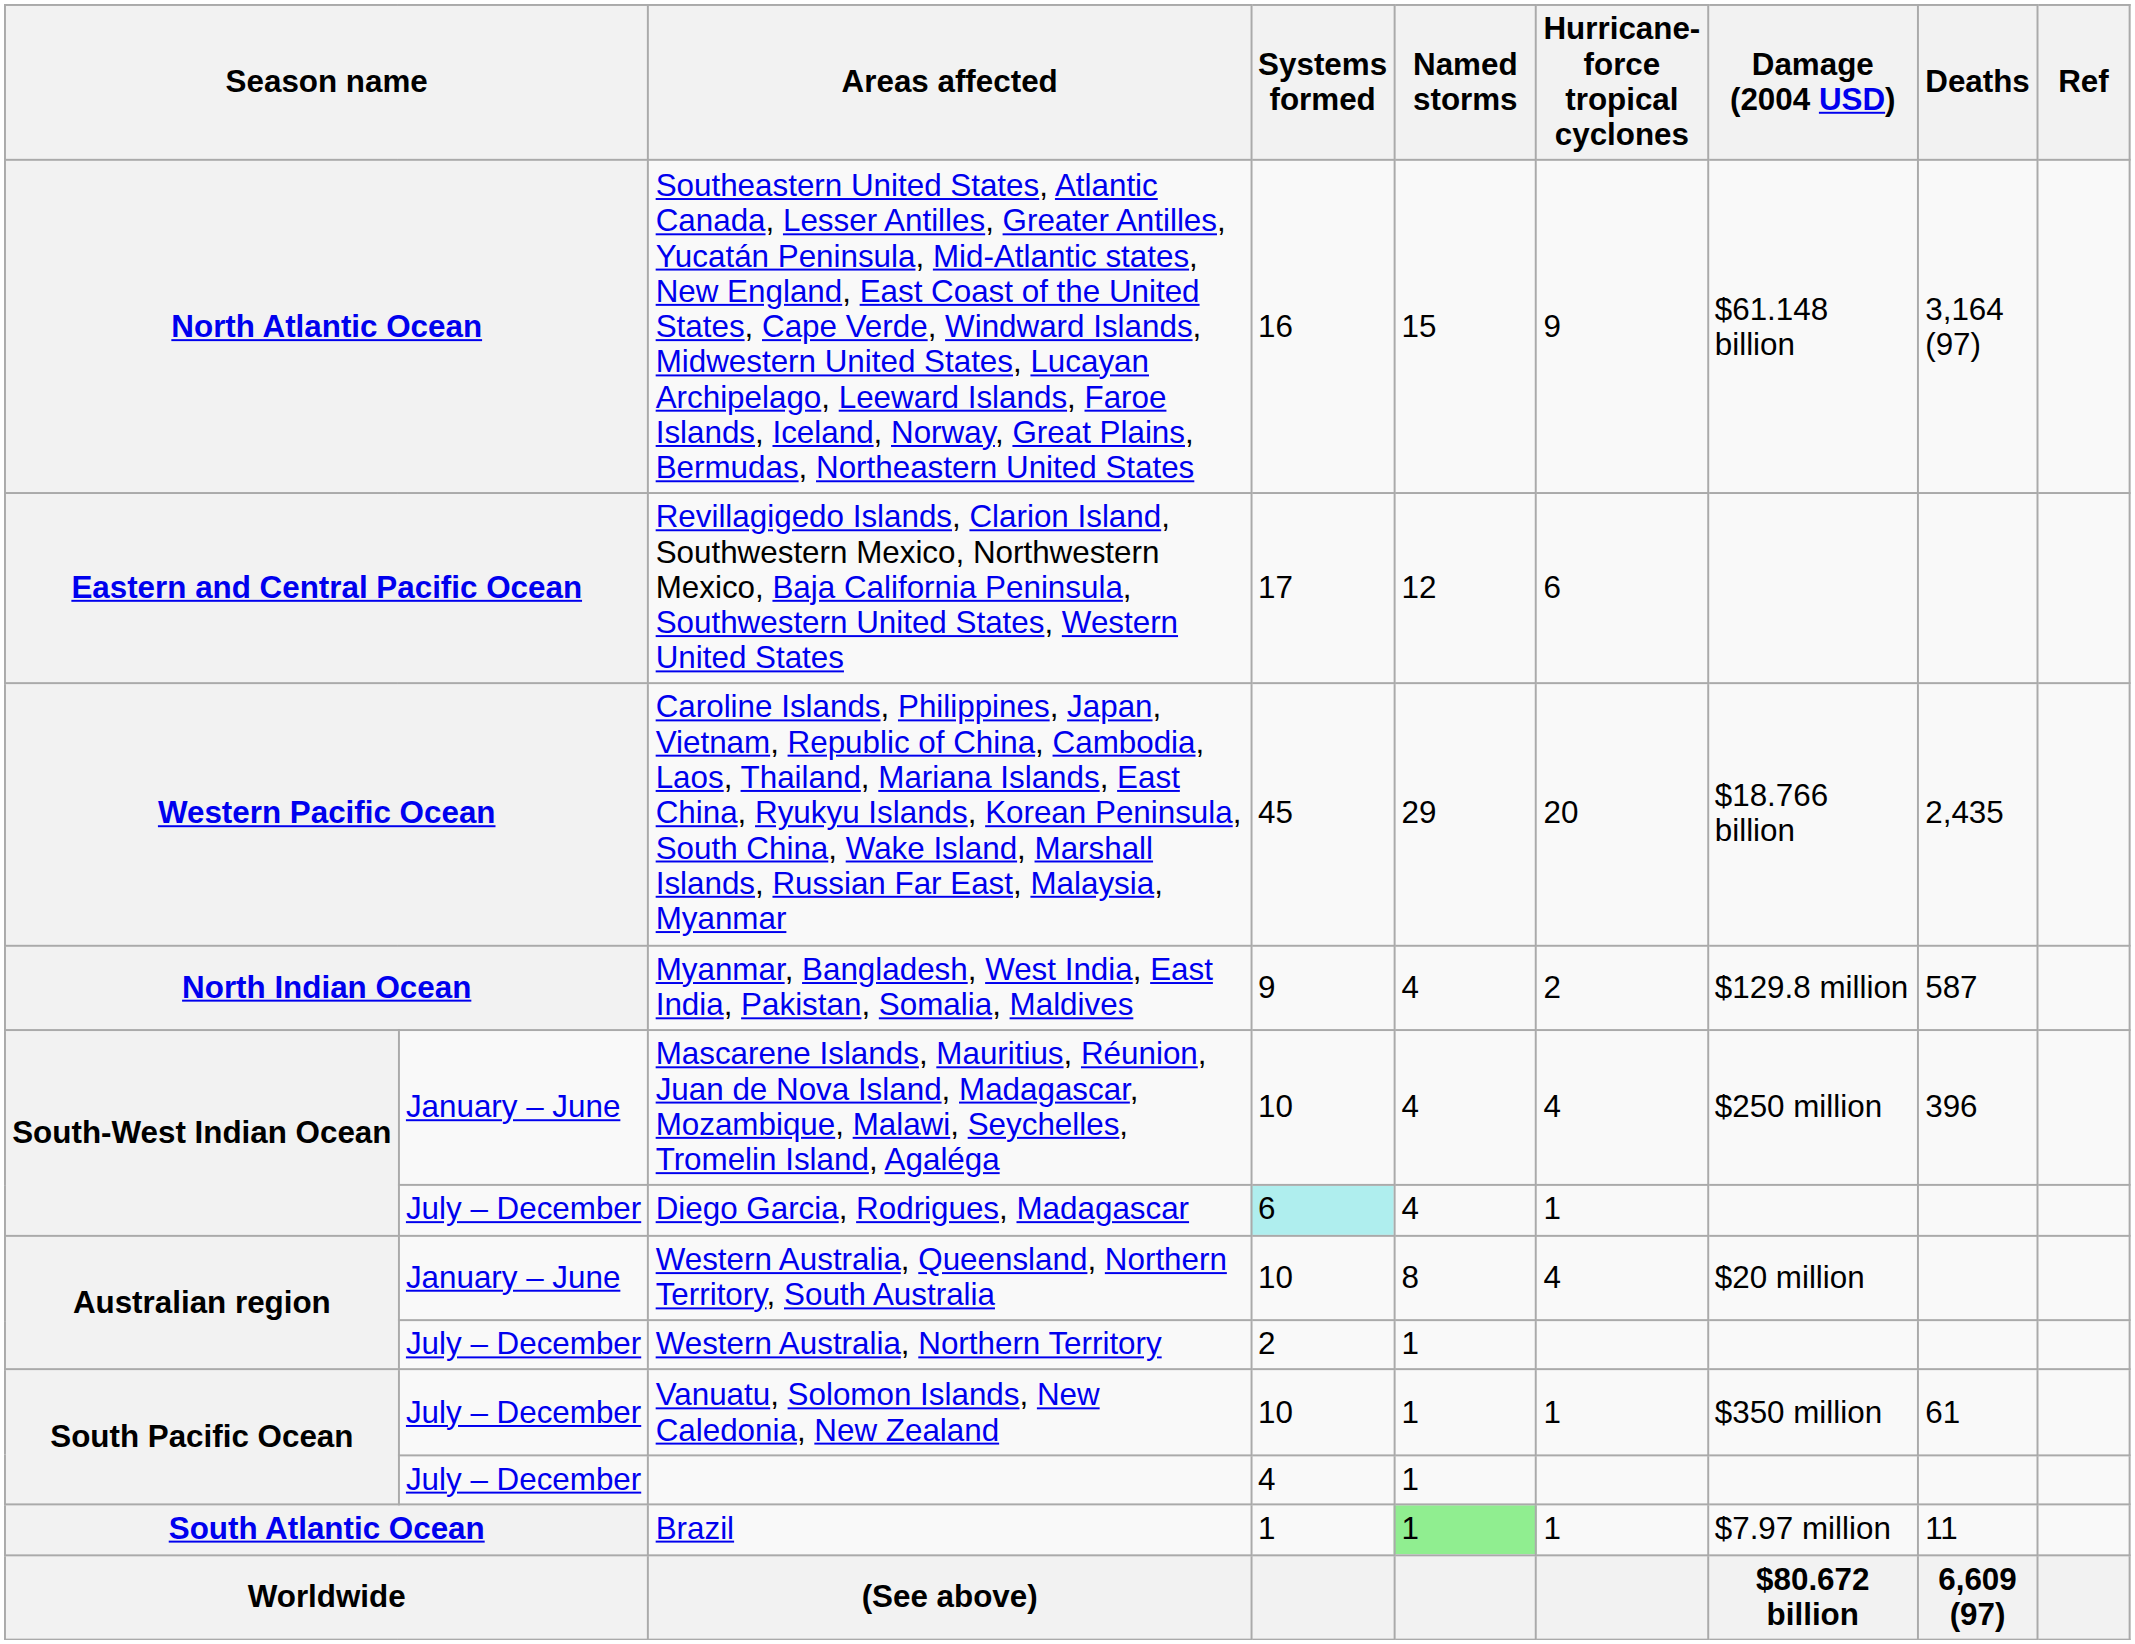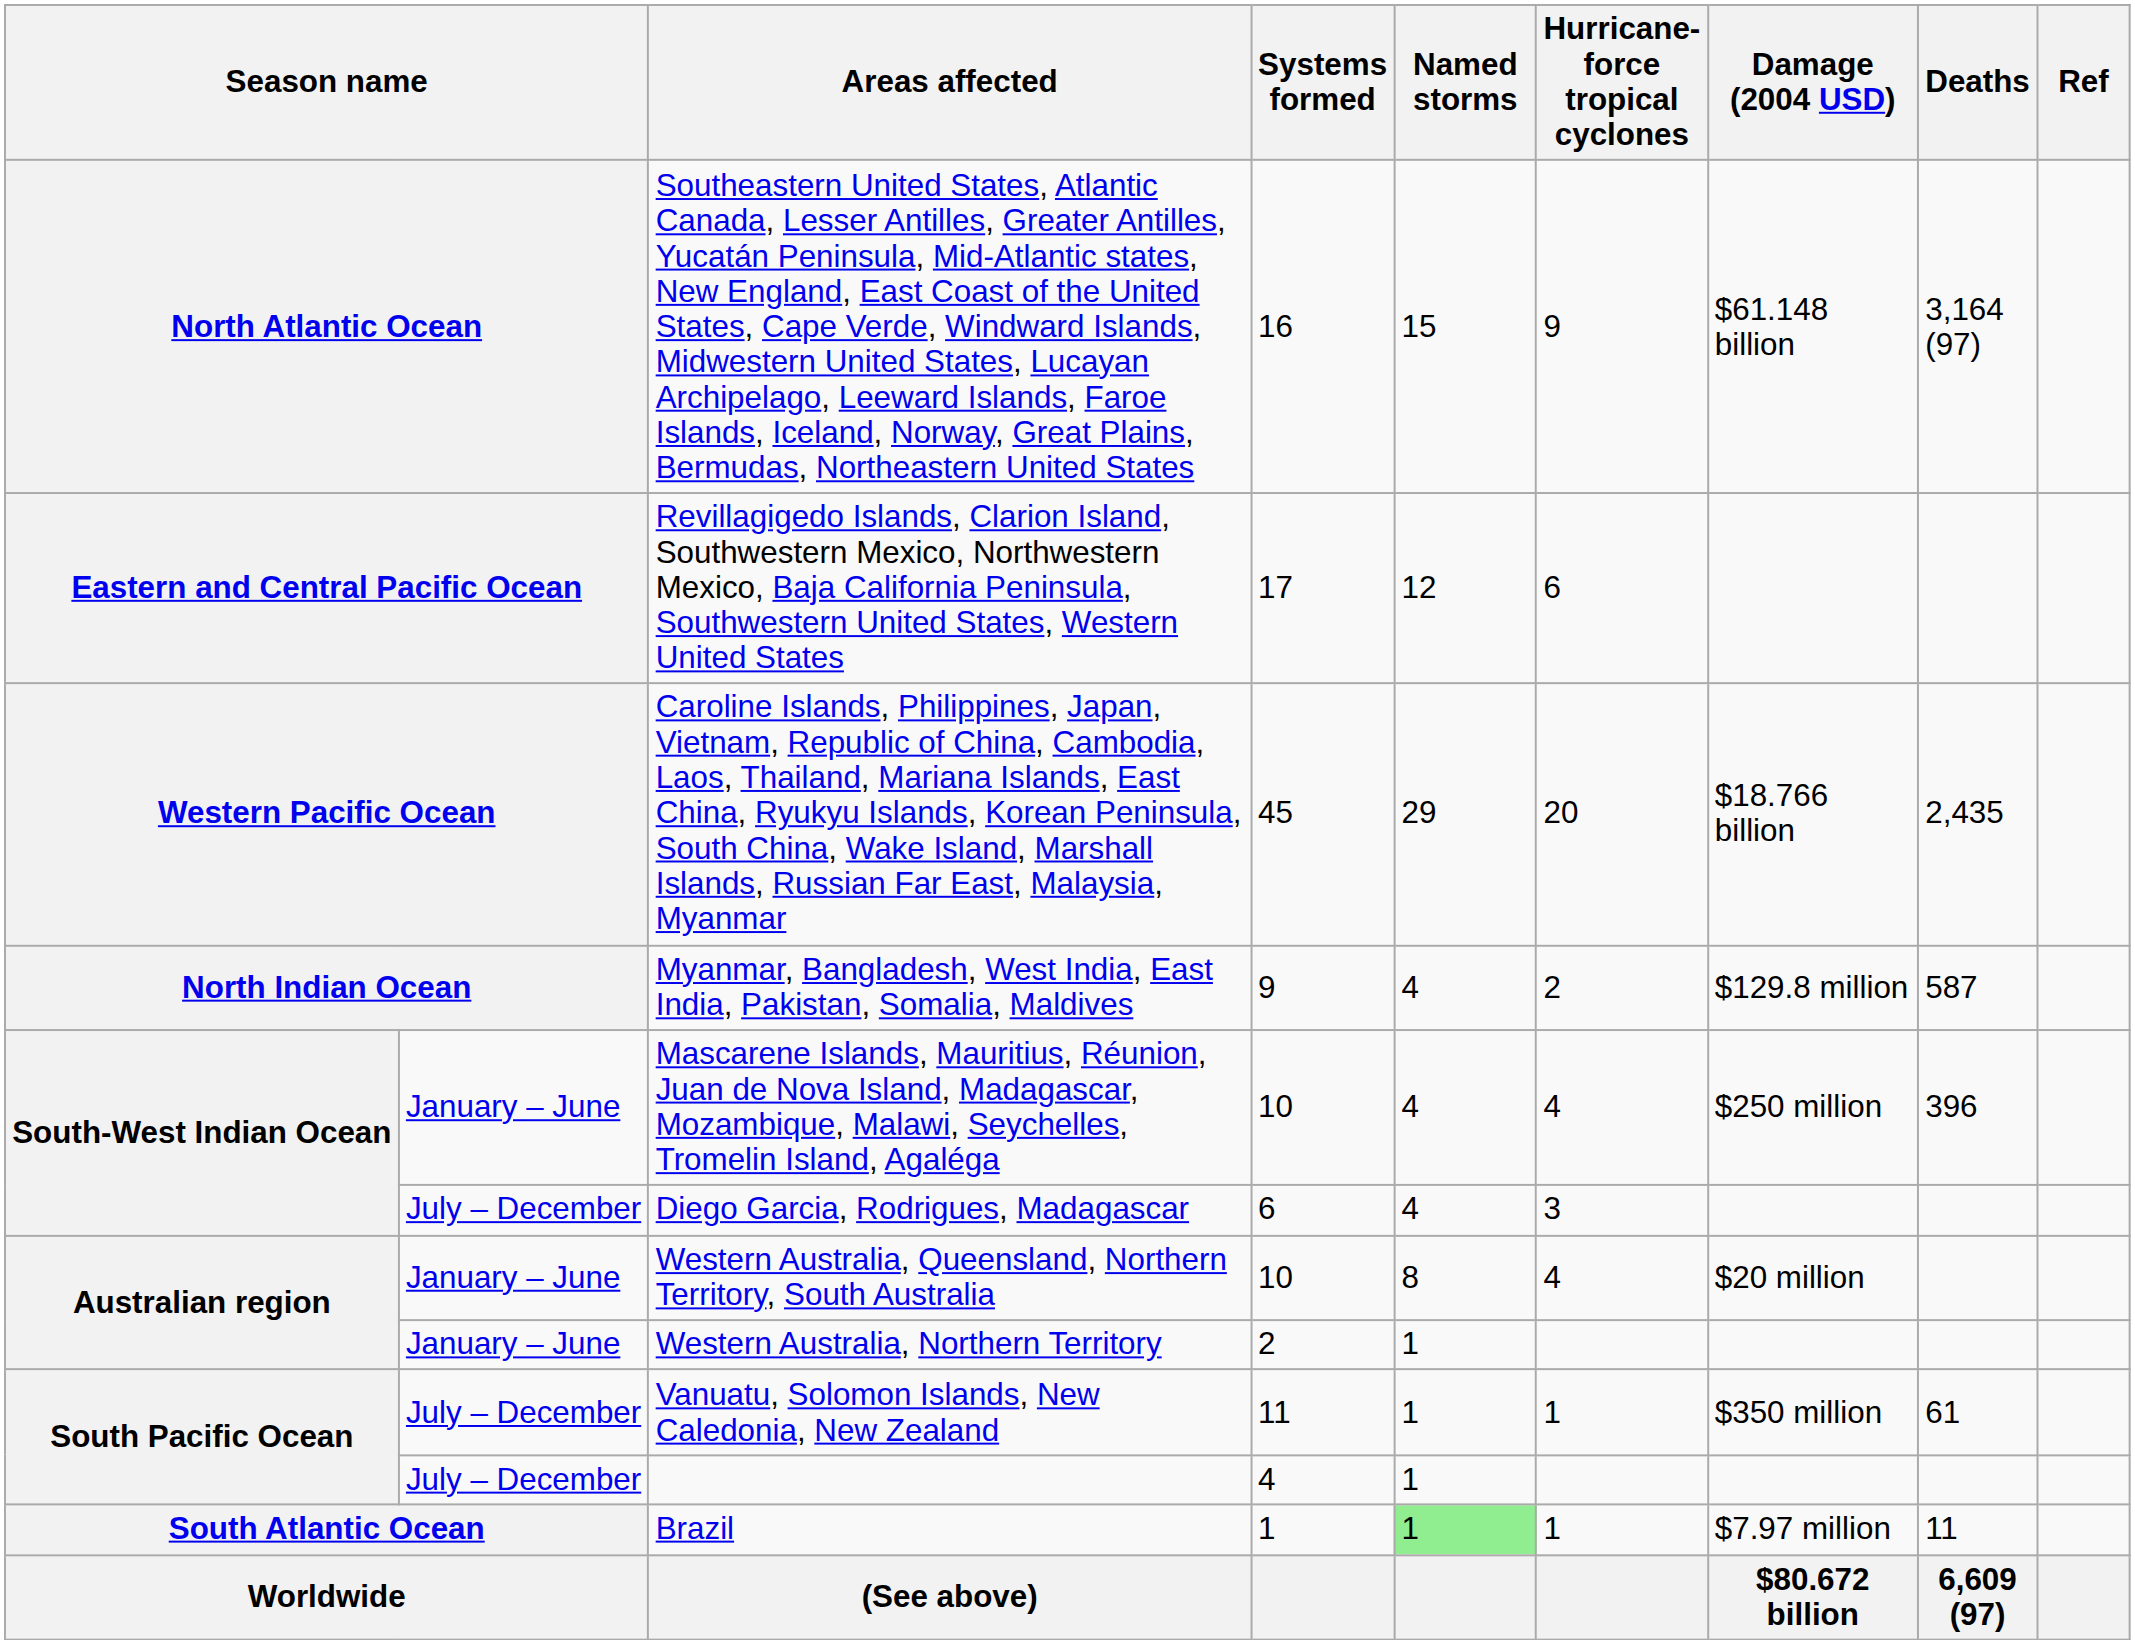Diego Garcia, Rodrigues, Madagascar | Systems formed: paleturquoise background -> no background
Diego Garcia, Rodrigues, Madagascar | Hurricane-force tropical cyclones: 1 -> 3
Western Australia, Northern Territory | column 2: July – December -> January – June
Vanuatu, Solomon Islands, New Caledonia, New Zealand | Systems formed: 10 -> 11
